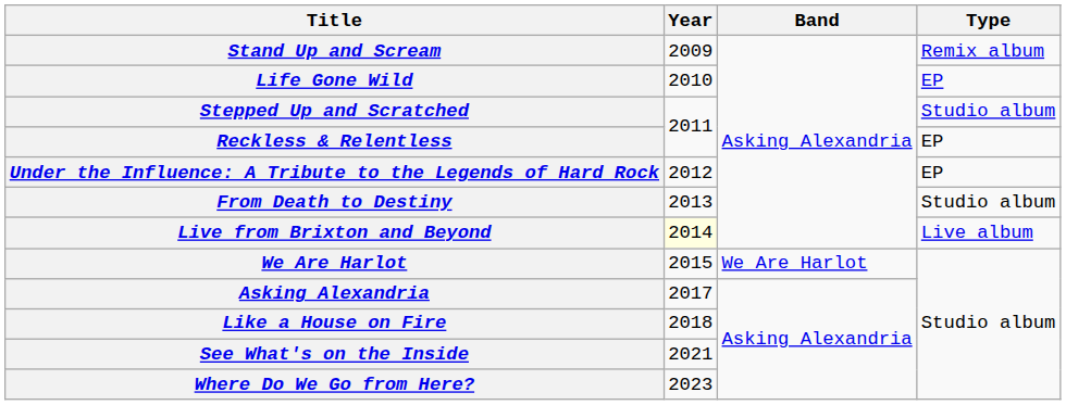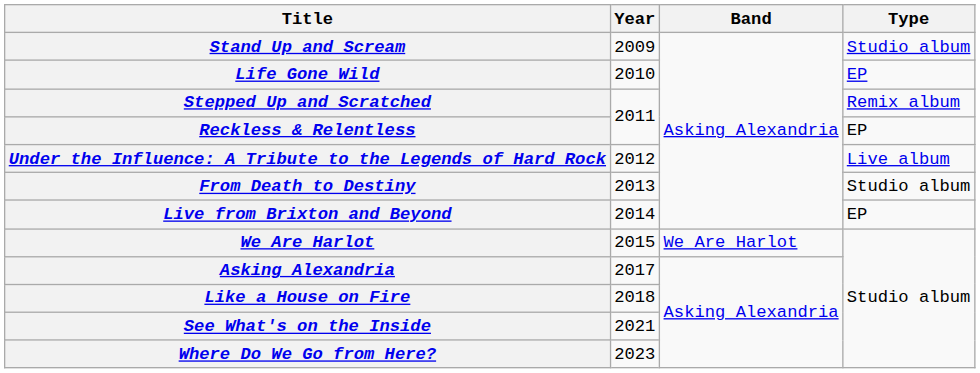Stand Up and Scream | Type: Remix album -> Studio album
Stepped Up and Scratched | Type: Studio album -> Remix album
Under the Influence: A Tribute to the Legends of Hard Rock | Type: EP -> Live album
Live from Brixton and Beyond | Year: lightyellow background -> no background
Live from Brixton and Beyond | Type: Live album -> EP
